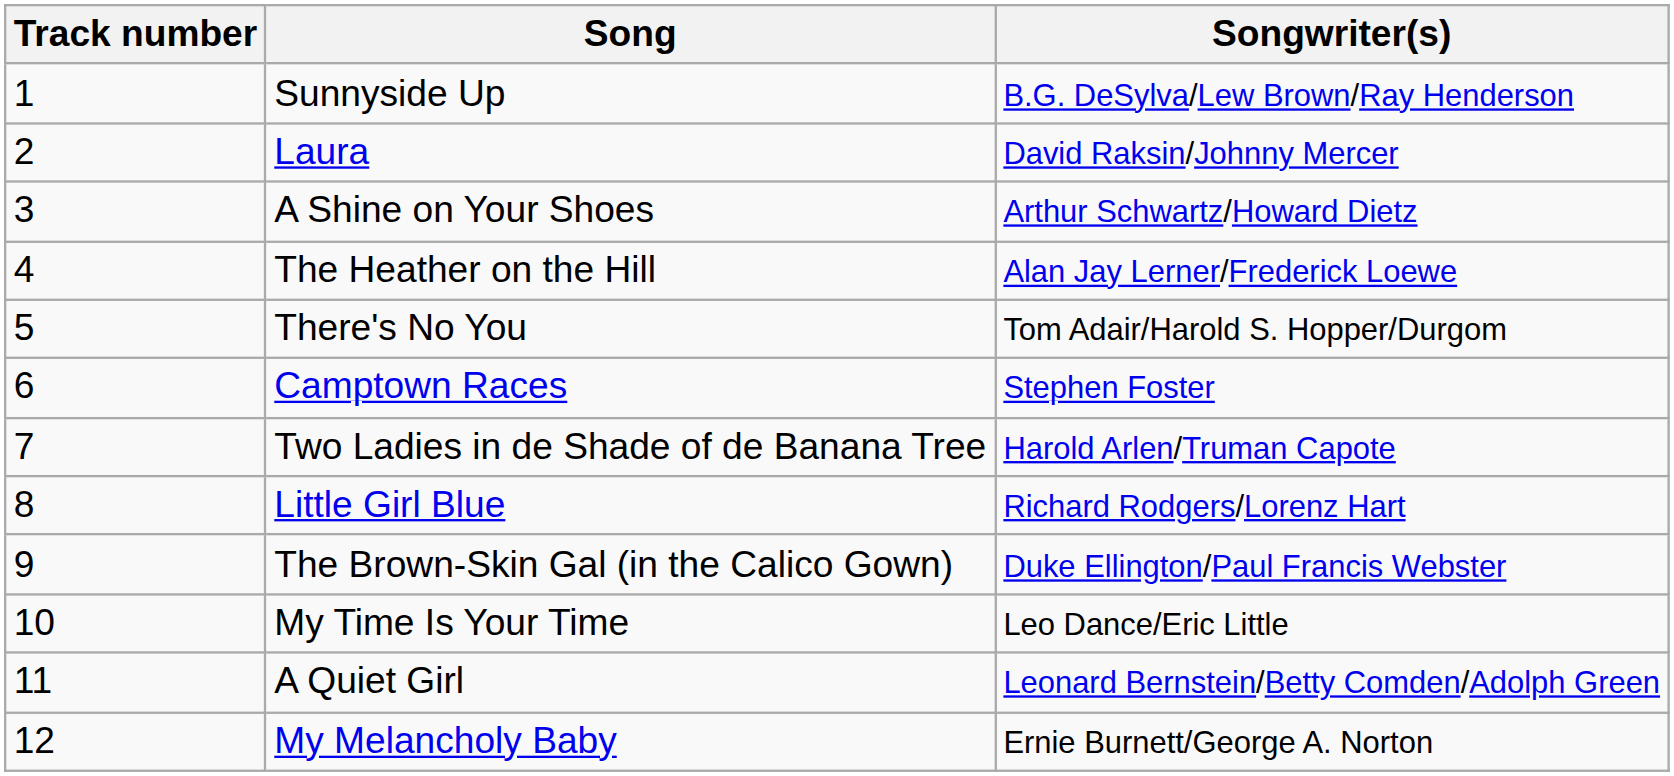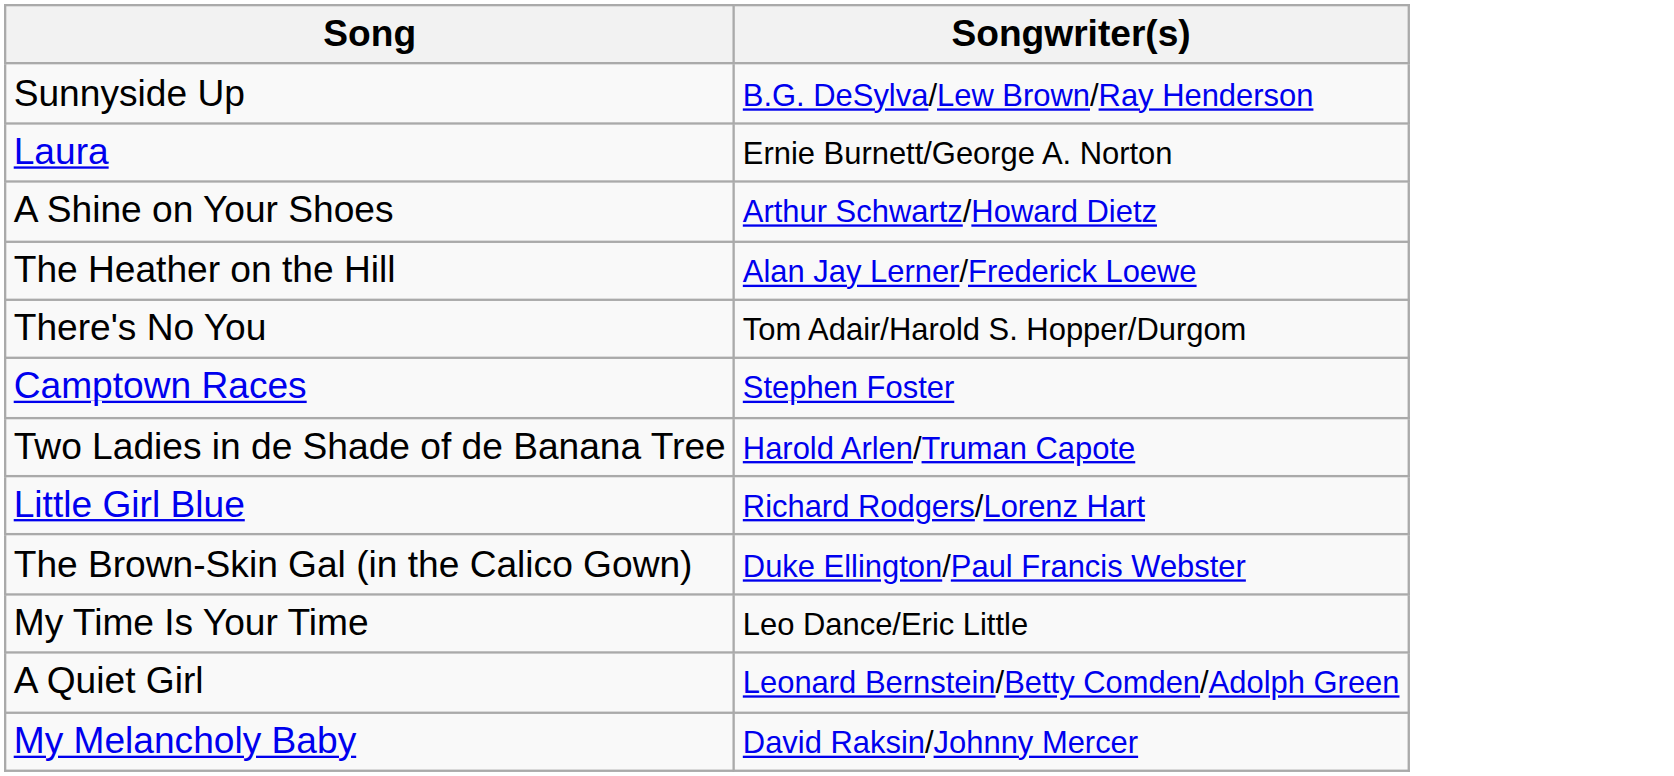- column: Track number | 1 | 2 | 3 | 4 | 5 | 6 | 7 | 8 | 9 | 10 | 11 | 12
Laura | Songwriter(s): David Raksin/Johnny Mercer -> Ernie Burnett/George A. Norton
My Melancholy Baby | Songwriter(s): Ernie Burnett/George A. Norton -> David Raksin/Johnny Mercer
